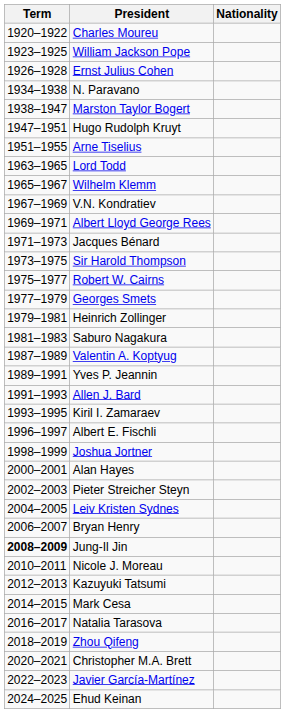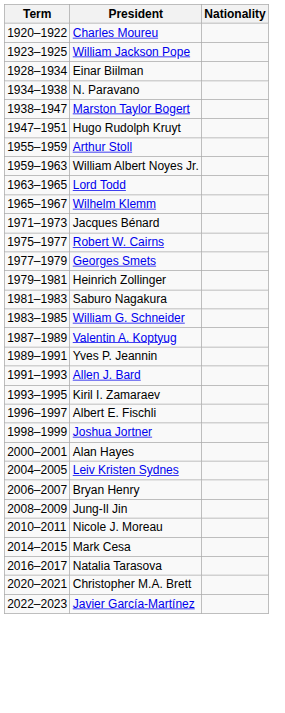- row: 1926–1928 | Ernst Julius Cohen
+ row: 1928–1934 | Einar Biilman
- row: 1951–1955 | Arne Tiselius
+ row: 1955–1959 | Arthur Stoll
+ row: 1959–1963 | William Albert Noyes Jr.
- row: 1967–1969 | V.N. Kondratiev
- row: 1969–1971 | Albert Lloyd George Rees
- row: 1973–1975 | Sir Harold Thompson
+ row: 1983–1985 | William G. Schneider
- row: 2002–2003 | Pieter Streicher Steyn
Jung-Il Jin | Term: bold -> normal
- row: 2012–2013 | Kazuyuki Tatsumi
- row: 2018–2019 | Zhou Qifeng
- row: 2024–2025 | Ehud Keinan
